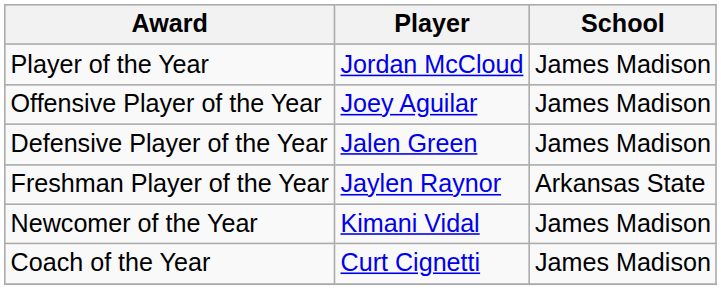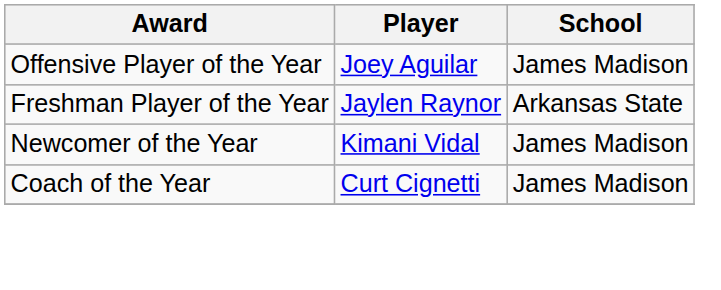- row: Player of the Year | Jordan McCloud | James Madison
- row: Defensive Player of the Year | Jalen Green | James Madison
